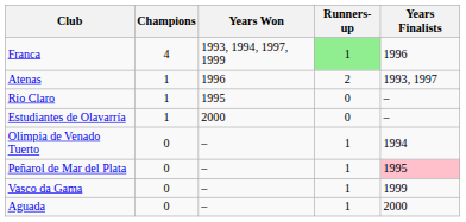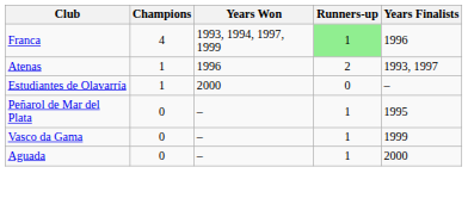- row: Rio Claro | 1 | 1995 | 0 | –
- row: Olimpia de Venado Tuerto | 0 | – | 1 | 1994
Peñarol de Mar del Plata | Years Finalists: pink background -> no background
